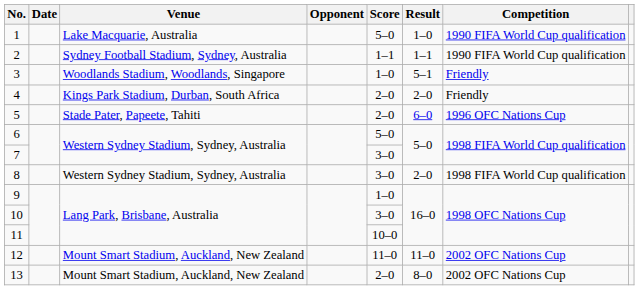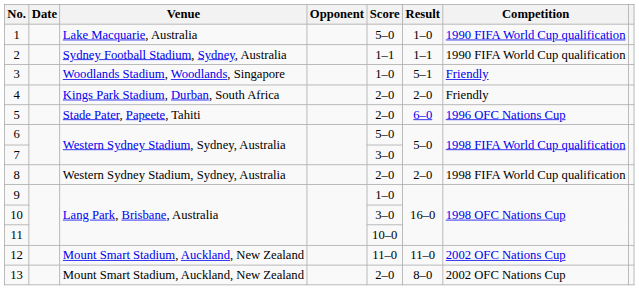8 | Score: 3–0 -> 2–0
